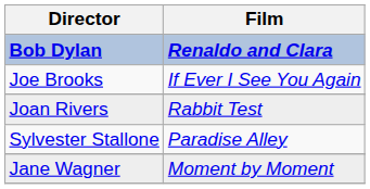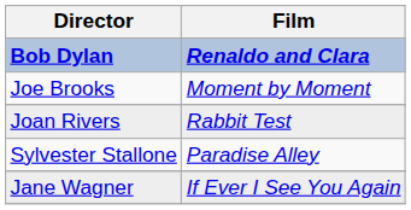Joe Brooks | Film: If Ever I See You Again -> Moment by Moment
Jane Wagner | Film: Moment by Moment -> If Ever I See You Again
